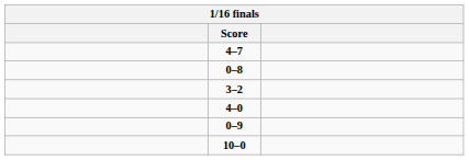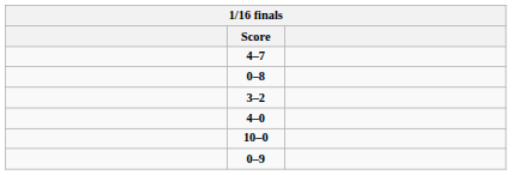rows swapped: 0–9 <-> 10–0
